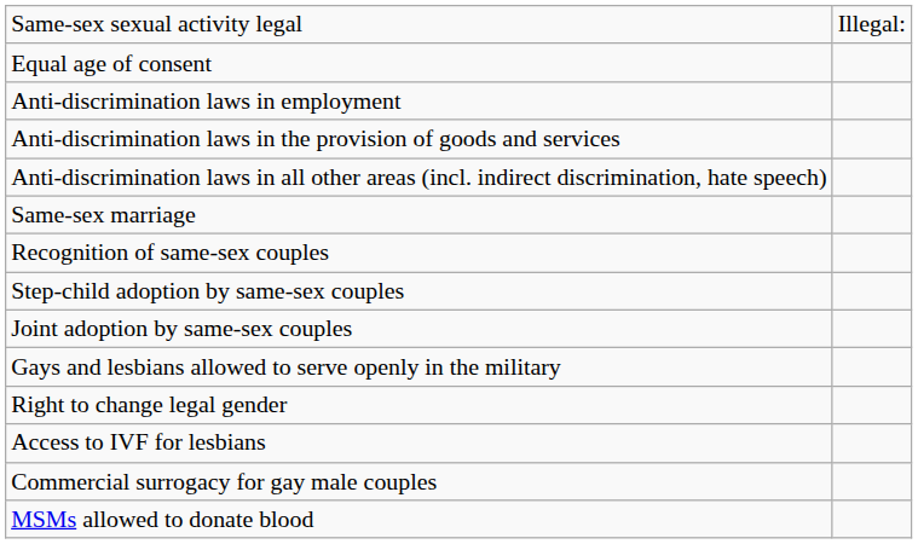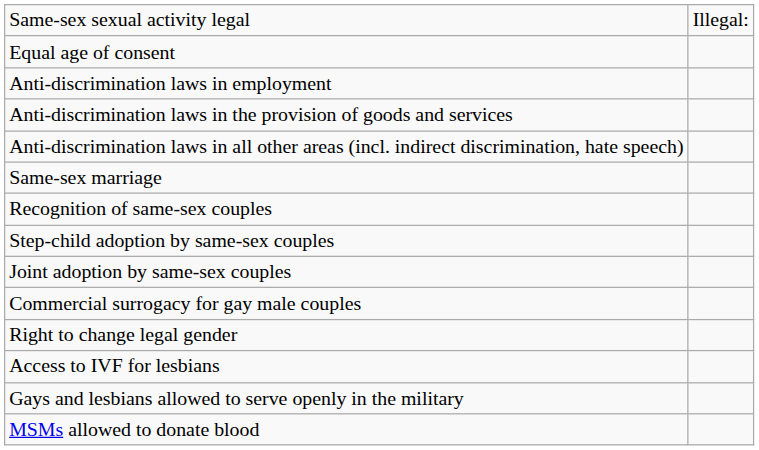rows swapped: Gays and lesbians allowed to serve openly in the military <-> Commercial surrogacy for gay male couples
